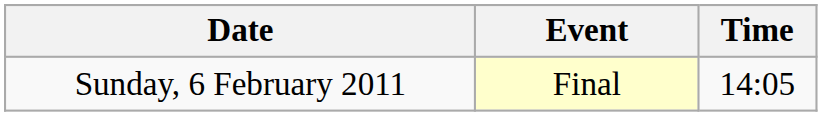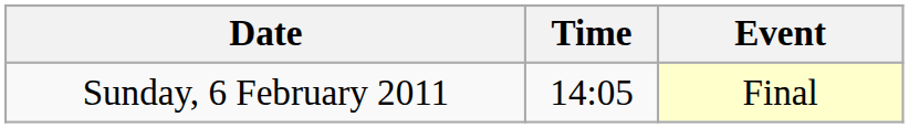columns swapped: Time <-> Event
